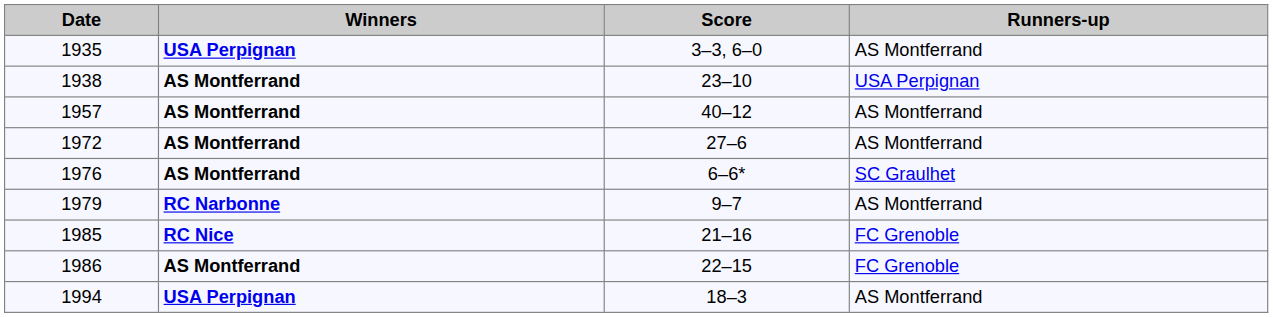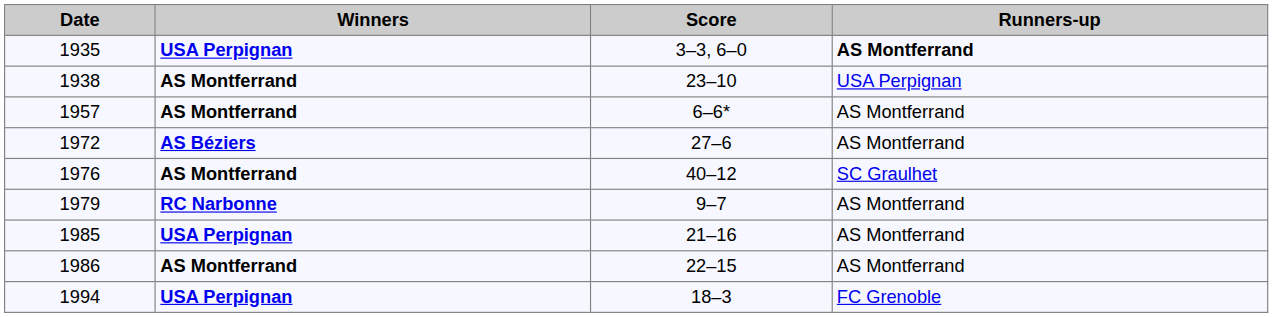1935 | Runners-up: normal -> bold
1957 | Score: 40–12 -> 6–6*
1972 | Winners: AS Montferrand -> AS Béziers
1976 | Score: 6–6* -> 40–12
1985 | Winners: RC Nice -> USA Perpignan
1985 | Runners-up: FC Grenoble -> AS Montferrand
1986 | Runners-up: FC Grenoble -> AS Montferrand
1994 | Runners-up: AS Montferrand -> FC Grenoble
